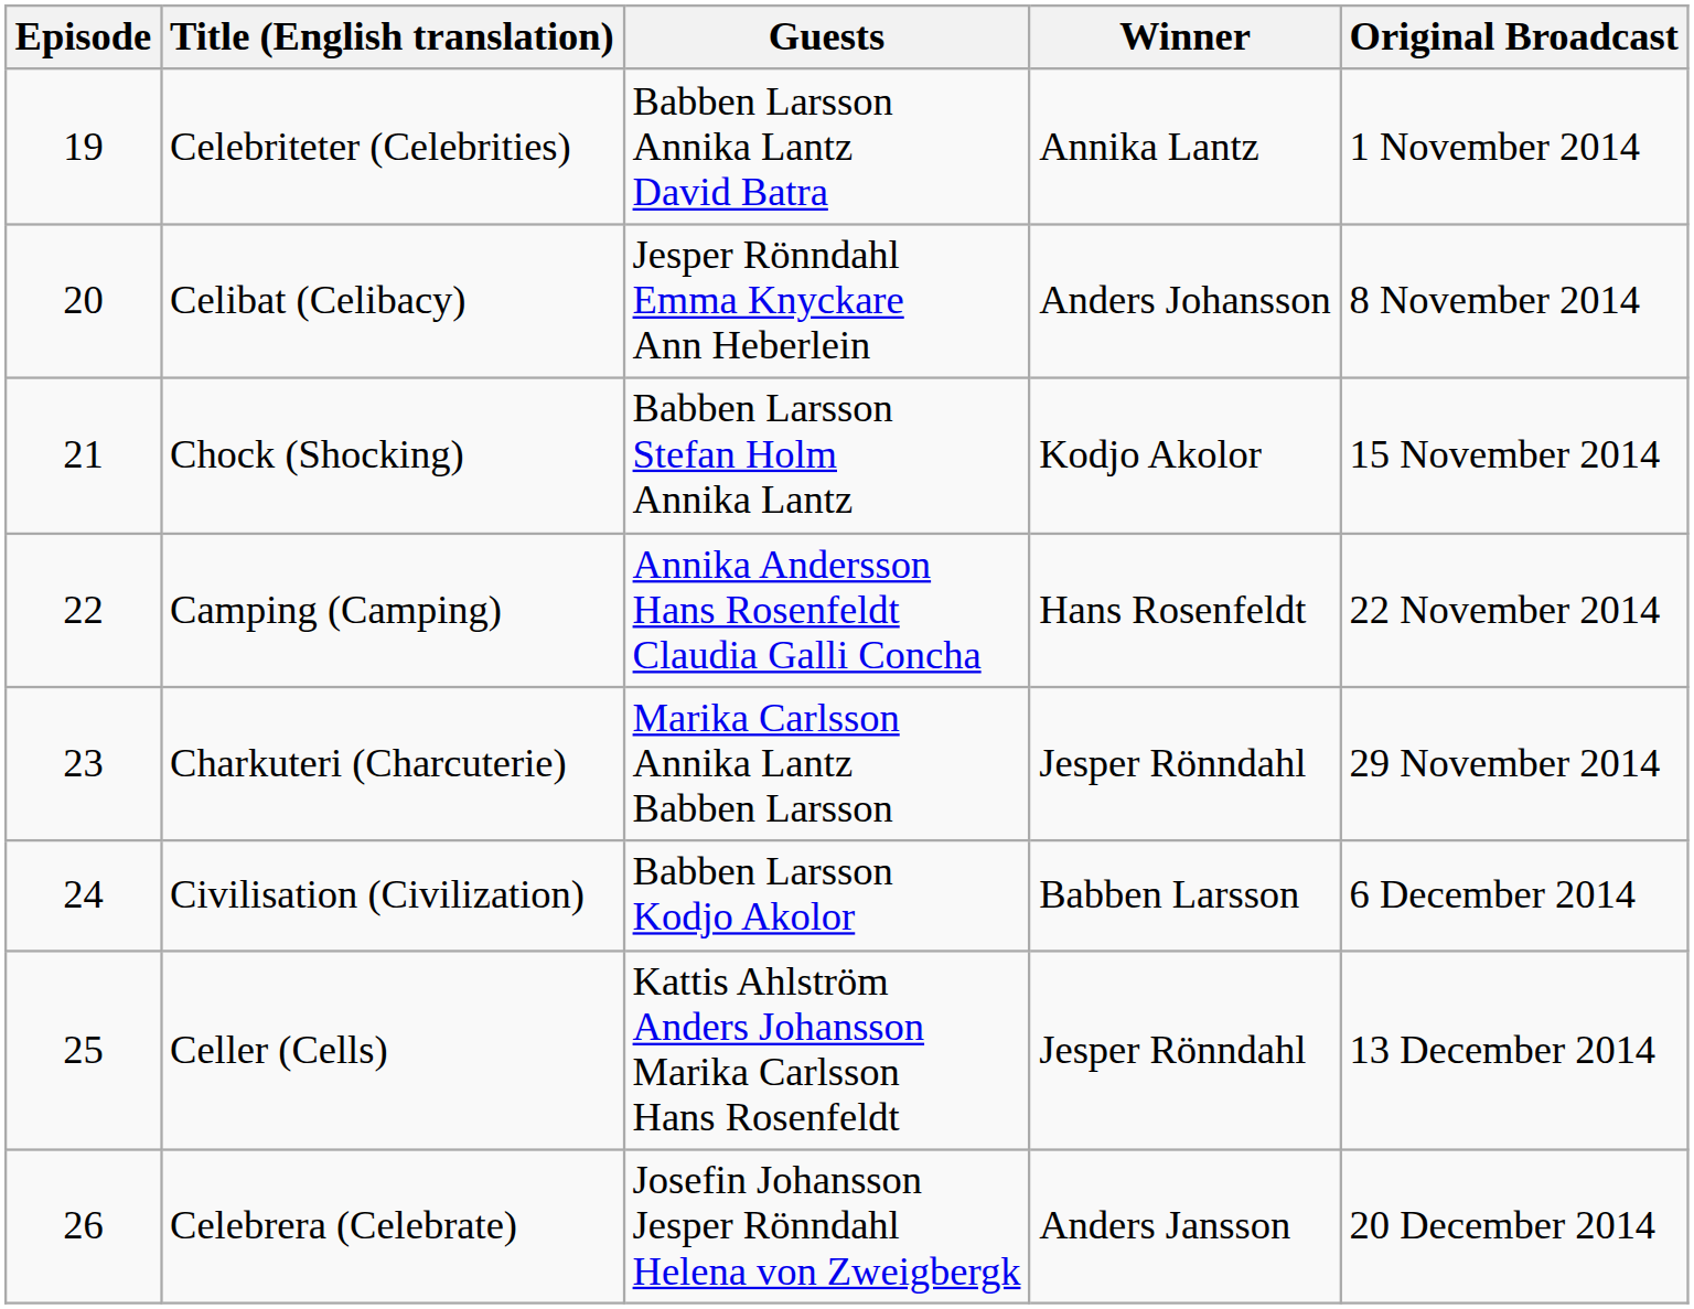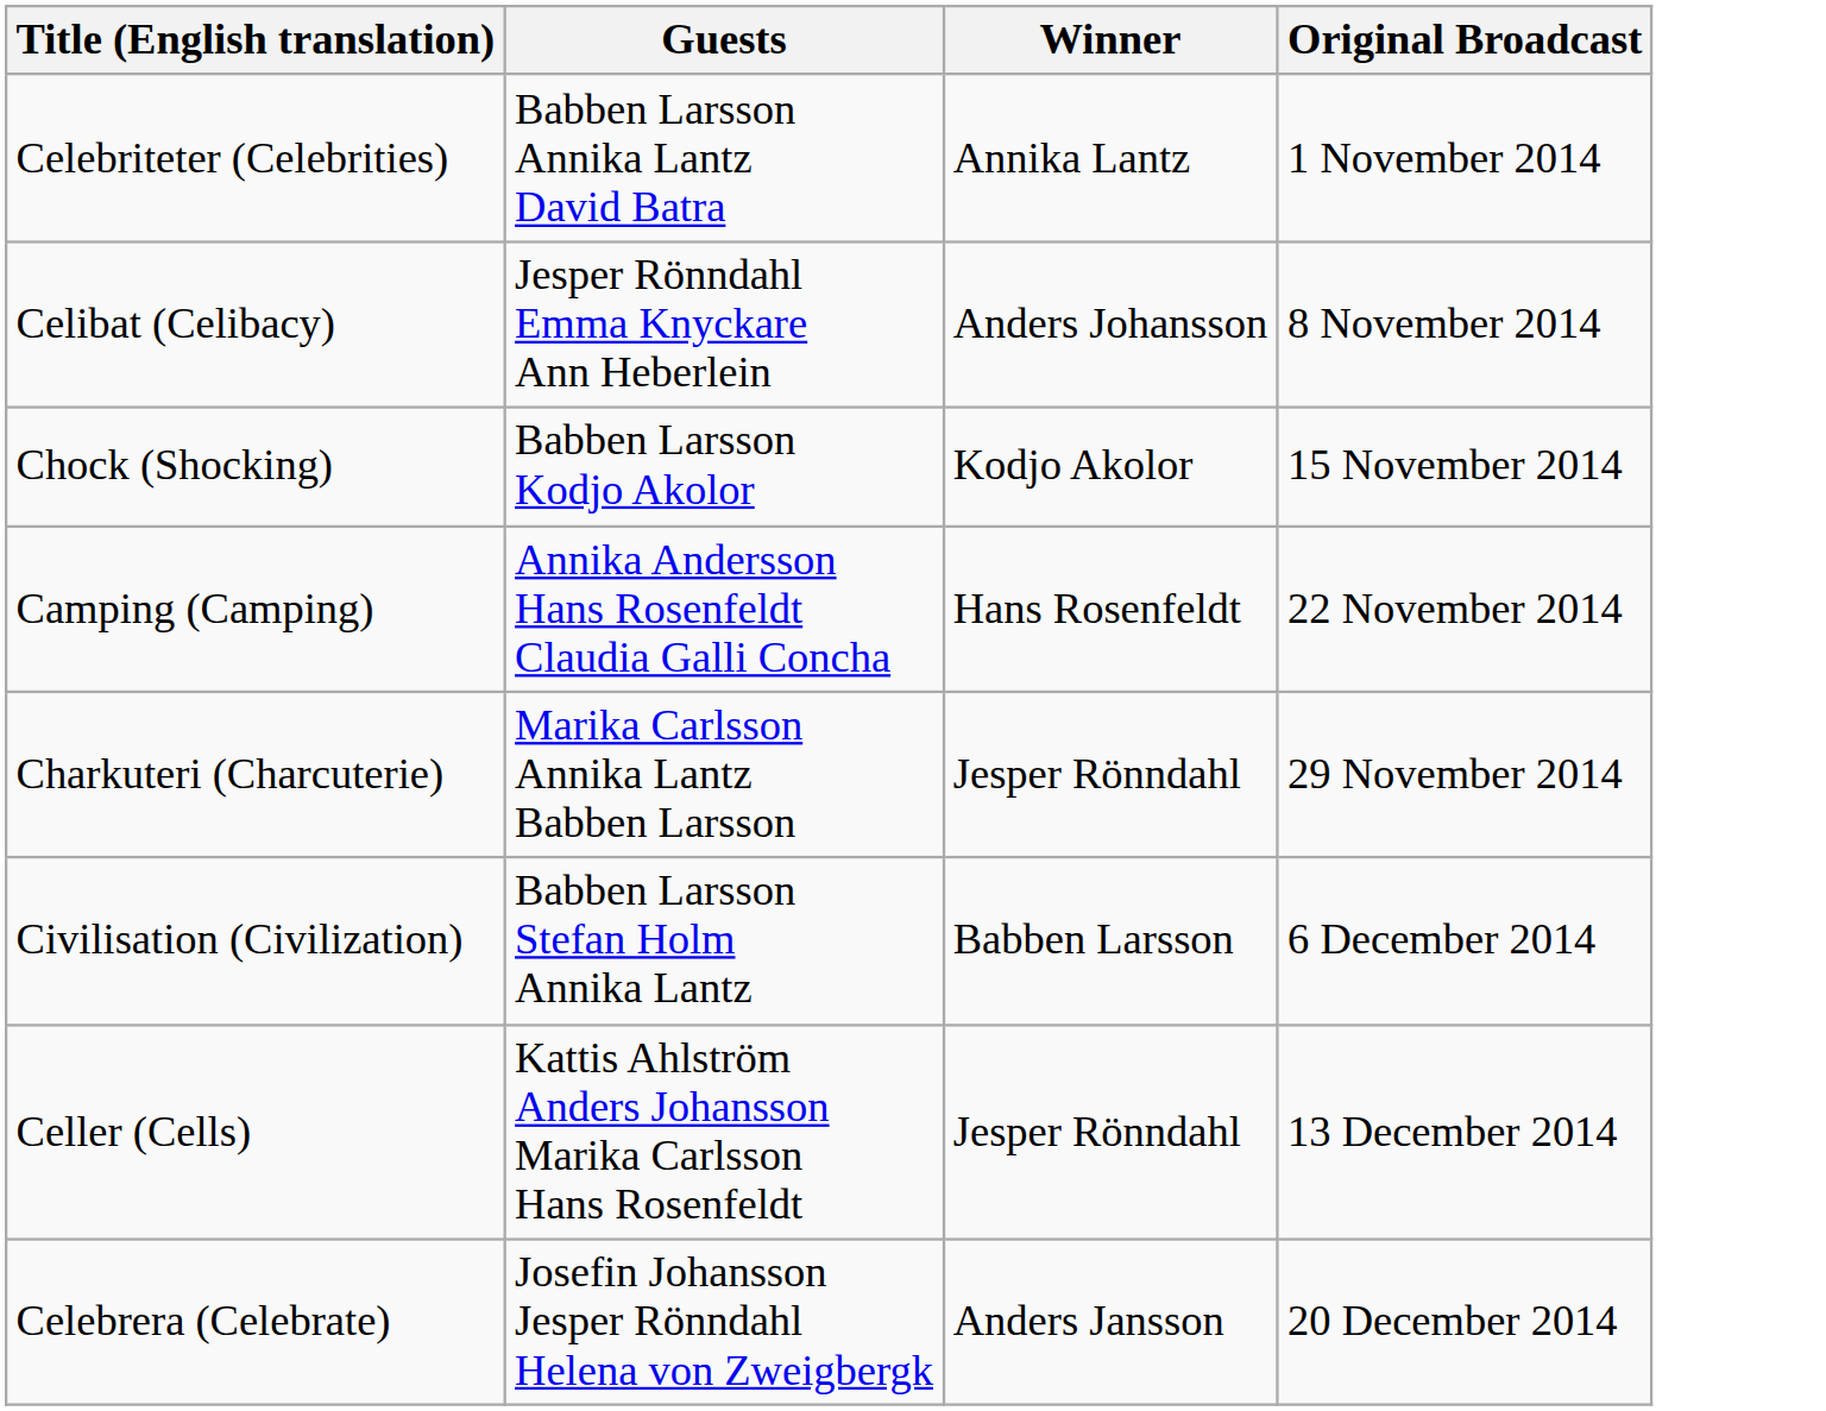- column: Episode | 19 | 20 | 21 | 22 | 23 | 24 | 25 | 26
Chock (Shocking) | Guests: Babben Larsson Stefan Holm Annika Lantz -> Babben Larsson Kodjo Akolor
Civilisation (Civilization) | Guests: Babben Larsson Kodjo Akolor -> Babben Larsson Stefan Holm Annika Lantz
